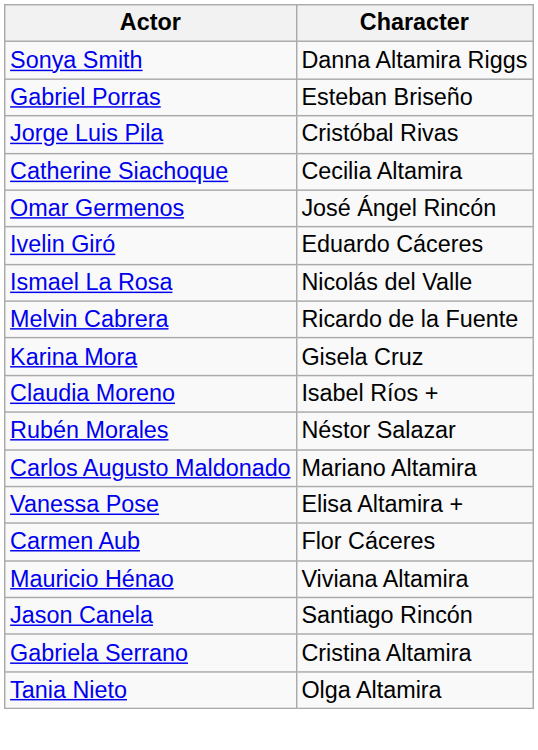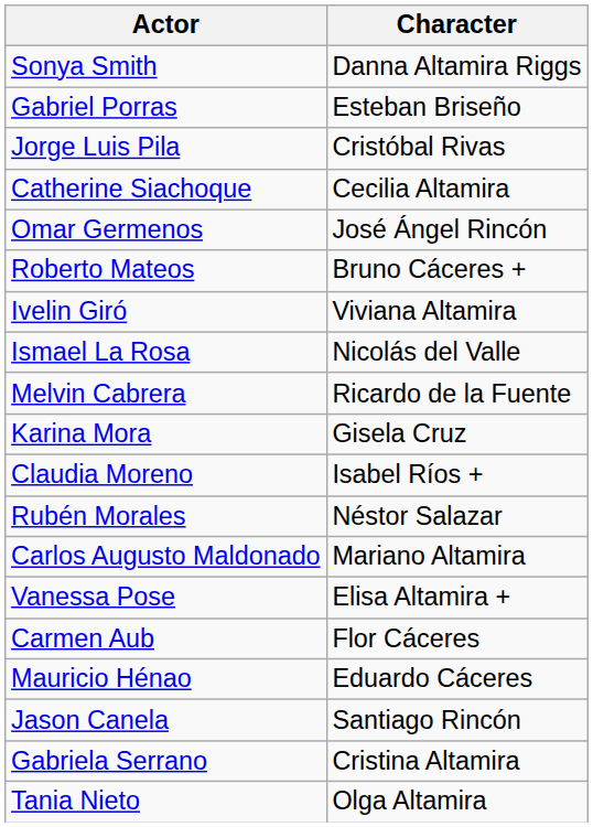+ row: Roberto Mateos | Bruno Cáceres +
Ivelin Giró | Character: Eduardo Cáceres -> Viviana Altamira
Mauricio Hénao | Character: Viviana Altamira -> Eduardo Cáceres
